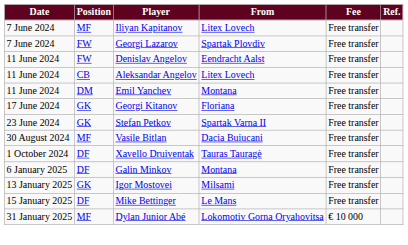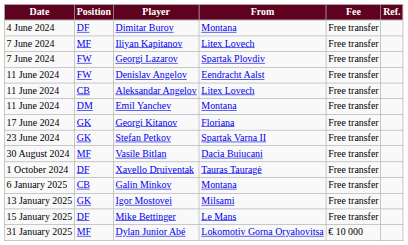+ row: 4 June 2024 | DF | Dimitar Burov | Montana | Free transfer
Galin Minkov | Position: DF -> CB
